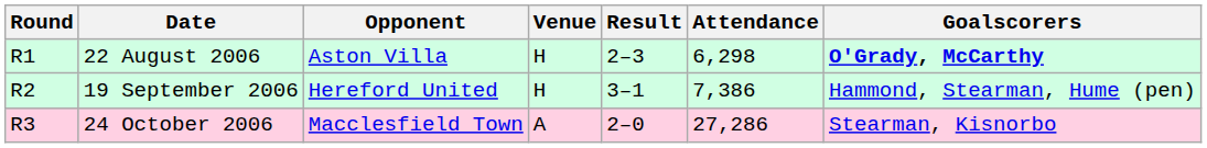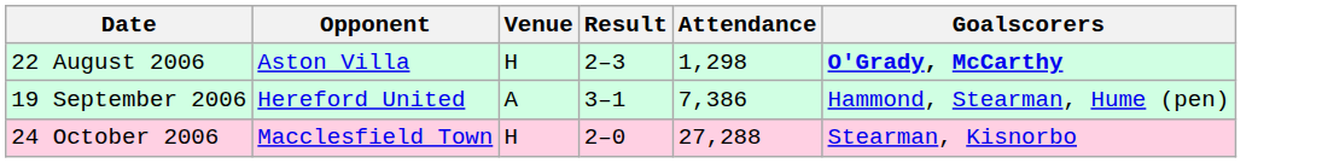- column: Round | R1 | R2 | R3
22 August 2006 | Attendance: 6,298 -> 1,298
19 September 2006 | Venue: H -> A
24 October 2006 | Venue: A -> H
24 October 2006 | Attendance: 27,286 -> 27,288
